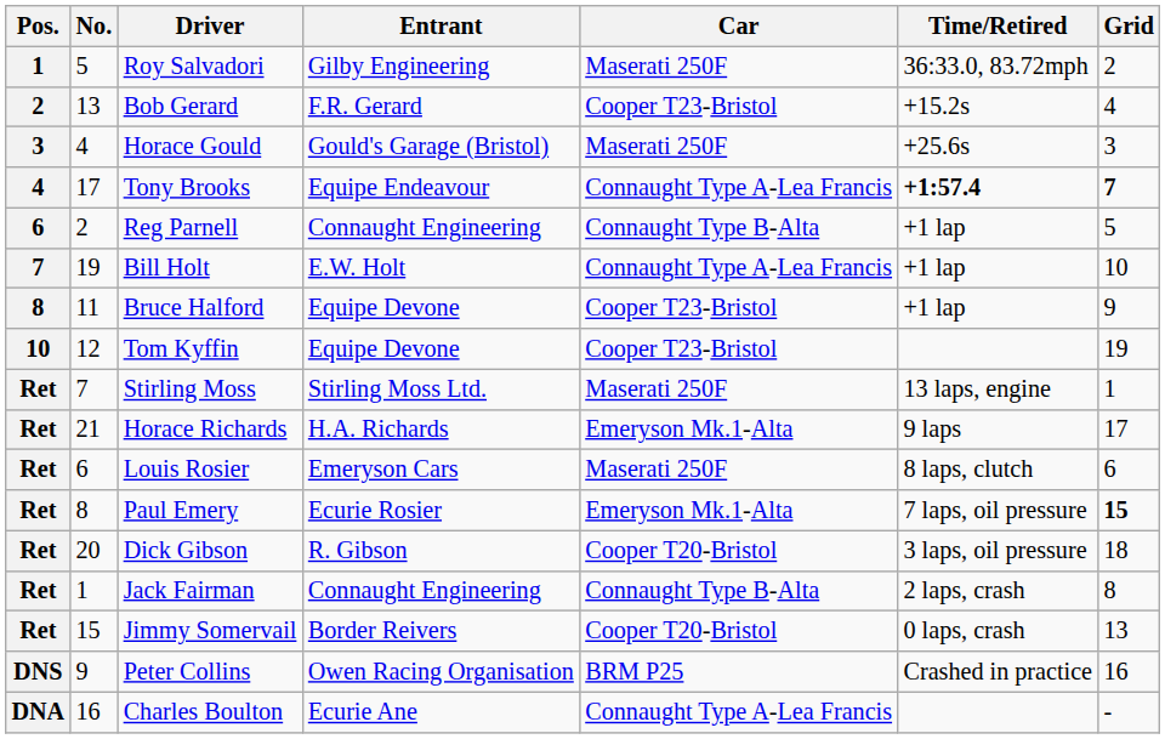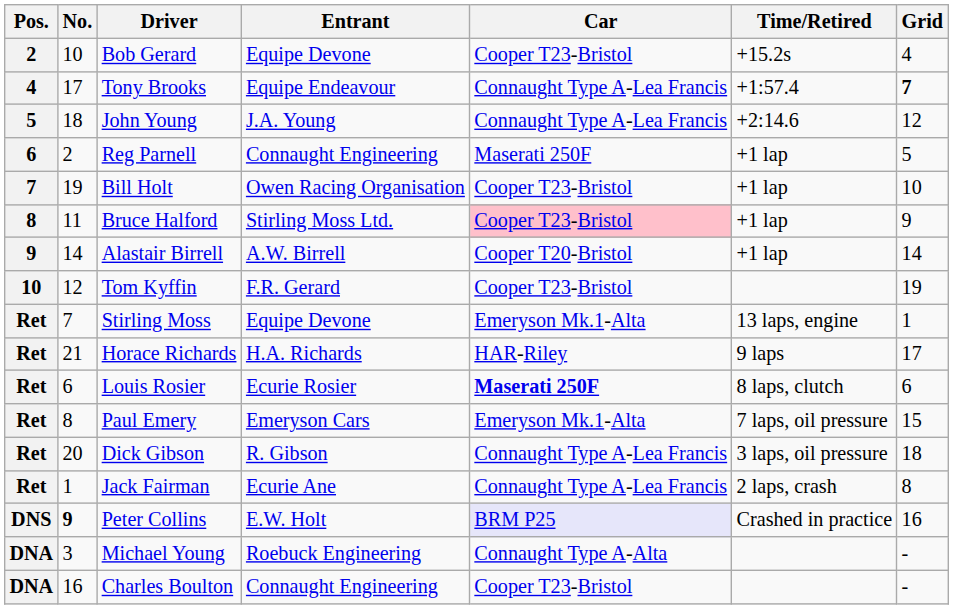- row: 1 | 5 | Roy Salvadori | Gilby Engineering | Maserati 250F | 36:33.0, 83.72mph | 2
Bob Gerard | No.: 13 -> 10
Bob Gerard | Entrant: F.R. Gerard -> Equipe Devone
- row: 3 | 4 | Horace Gould | Gould's Garage (Bristol) | Maserati 250F | +25.6s | 3
Tony Brooks | Time/Retired: bold -> normal
+ row: 5 | 18 | John Young | J.A. Young | Connaught Type A-Lea Francis | +2:14.6 | 12
Reg Parnell | Car: Connaught Type B-Alta -> Maserati 250F
Bill Holt | Entrant: E.W. Holt -> Owen Racing Organisation
Bill Holt | Car: Connaught Type A-Lea Francis -> Cooper T23-Bristol
Bruce Halford | Entrant: Equipe Devone -> Stirling Moss Ltd.
Bruce Halford | Car: no background -> pink background
+ row: 9 | 14 | Alastair Birrell | A.W. Birrell | Cooper T20-Bristol | +1 lap | 14
Tom Kyffin | Entrant: Equipe Devone -> F.R. Gerard
Stirling Moss | Entrant: Stirling Moss Ltd. -> Equipe Devone
Stirling Moss | Car: Maserati 250F -> Emeryson Mk.1-Alta
Horace Richards | Car: Emeryson Mk.1-Alta -> HAR-Riley
Louis Rosier | Entrant: Emeryson Cars -> Ecurie Rosier
Louis Rosier | Car: normal -> bold
Paul Emery | Entrant: Ecurie Rosier -> Emeryson Cars
Paul Emery | Grid: bold -> normal
Dick Gibson | Car: Cooper T20-Bristol -> Connaught Type A-Lea Francis
Jack Fairman | Entrant: Connaught Engineering -> Ecurie Ane
Jack Fairman | Car: Connaught Type B-Alta -> Connaught Type A-Lea Francis
- row: Ret | 15 | Jimmy Somervail | Border Reivers | Cooper T20-Bristol | 0 laps, crash | 13
Peter Collins | No.: normal -> bold
Peter Collins | Entrant: Owen Racing Organisation -> E.W. Holt
Peter Collins | Car: no background -> lavender background
+ row: DNA | 3 | Michael Young | Roebuck Engineering | Connaught Type A-Alta | -
Charles Boulton | Entrant: Ecurie Ane -> Connaught Engineering
Charles Boulton | Car: Connaught Type A-Lea Francis -> Cooper T23-Bristol
